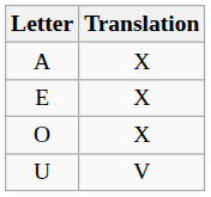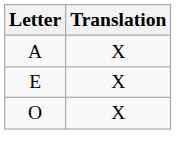- row: U | V
